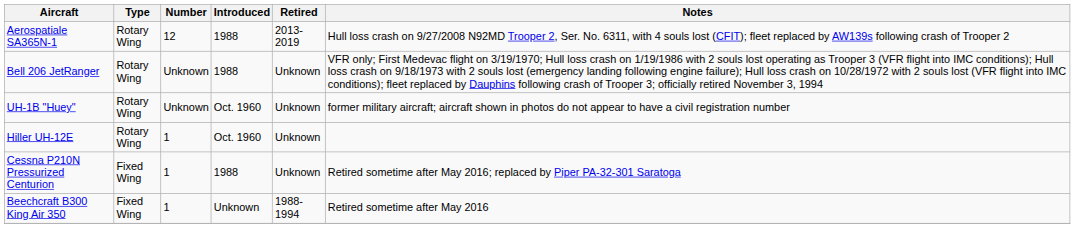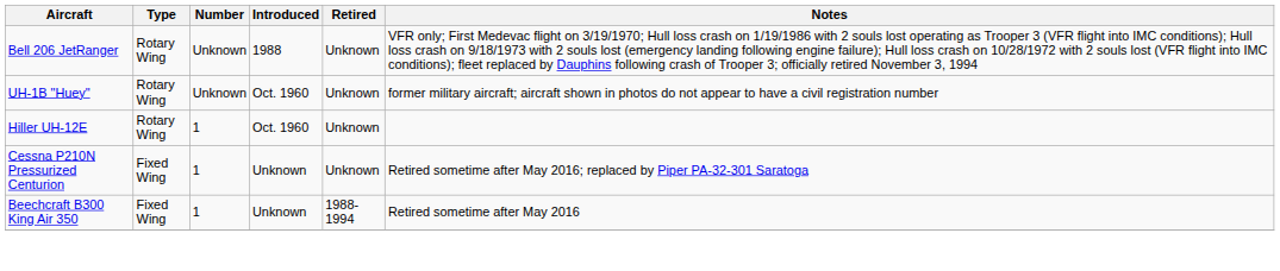- row: Aerospatiale SA365N-1 | Rotary Wing | 12 | 1988 | 2013-2019 | Hull loss crash on 9/27/2008 N92MD Trooper 2, Ser. No. 6311, with 4 souls lost (CFIT); fleet replaced by AW139s following crash of Trooper 2
Cessna P210N Pressurized Centurion | Introduced: 1988 -> Unknown
